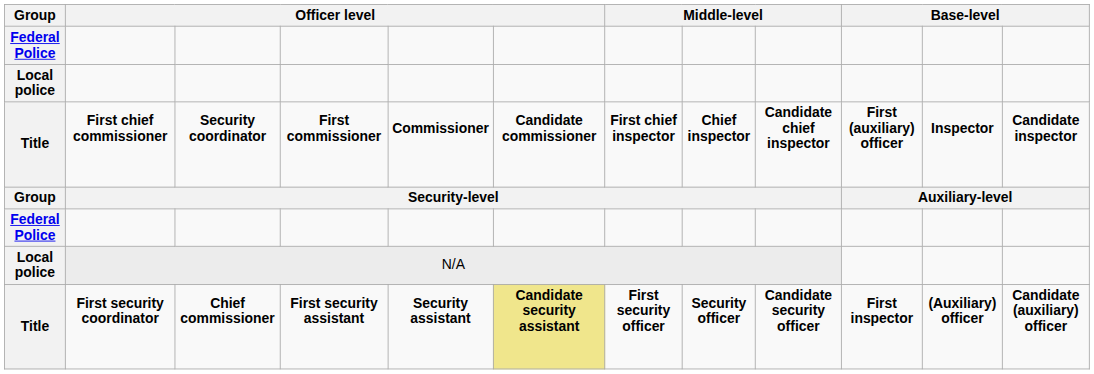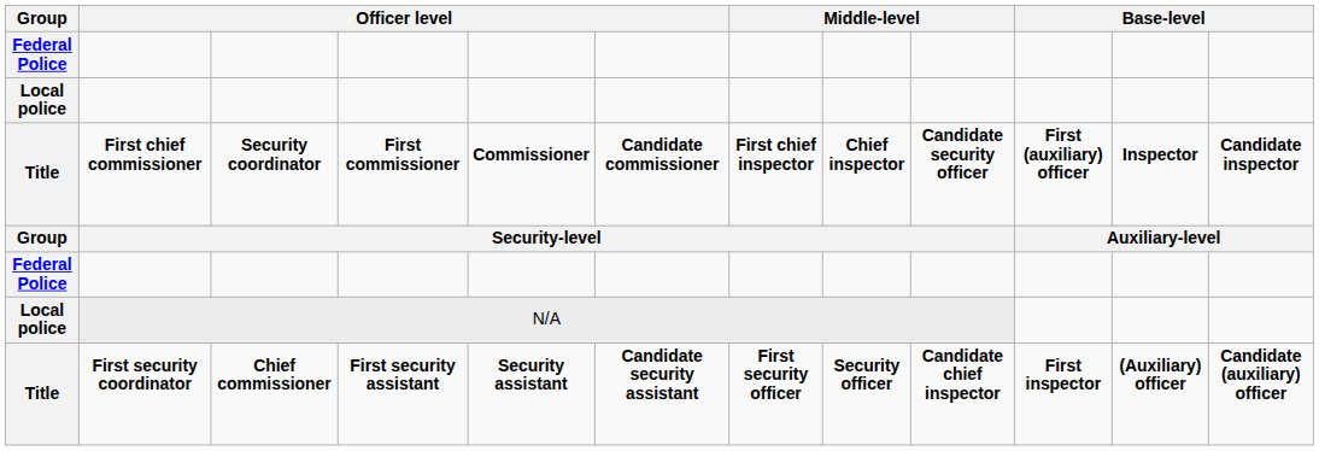First chief commissioner | column 9: Candidate chief inspector -> Candidate security officer
First security coordinator | column 6: khaki background -> no background
First security coordinator | column 9: Candidate security officer -> Candidate chief inspector
